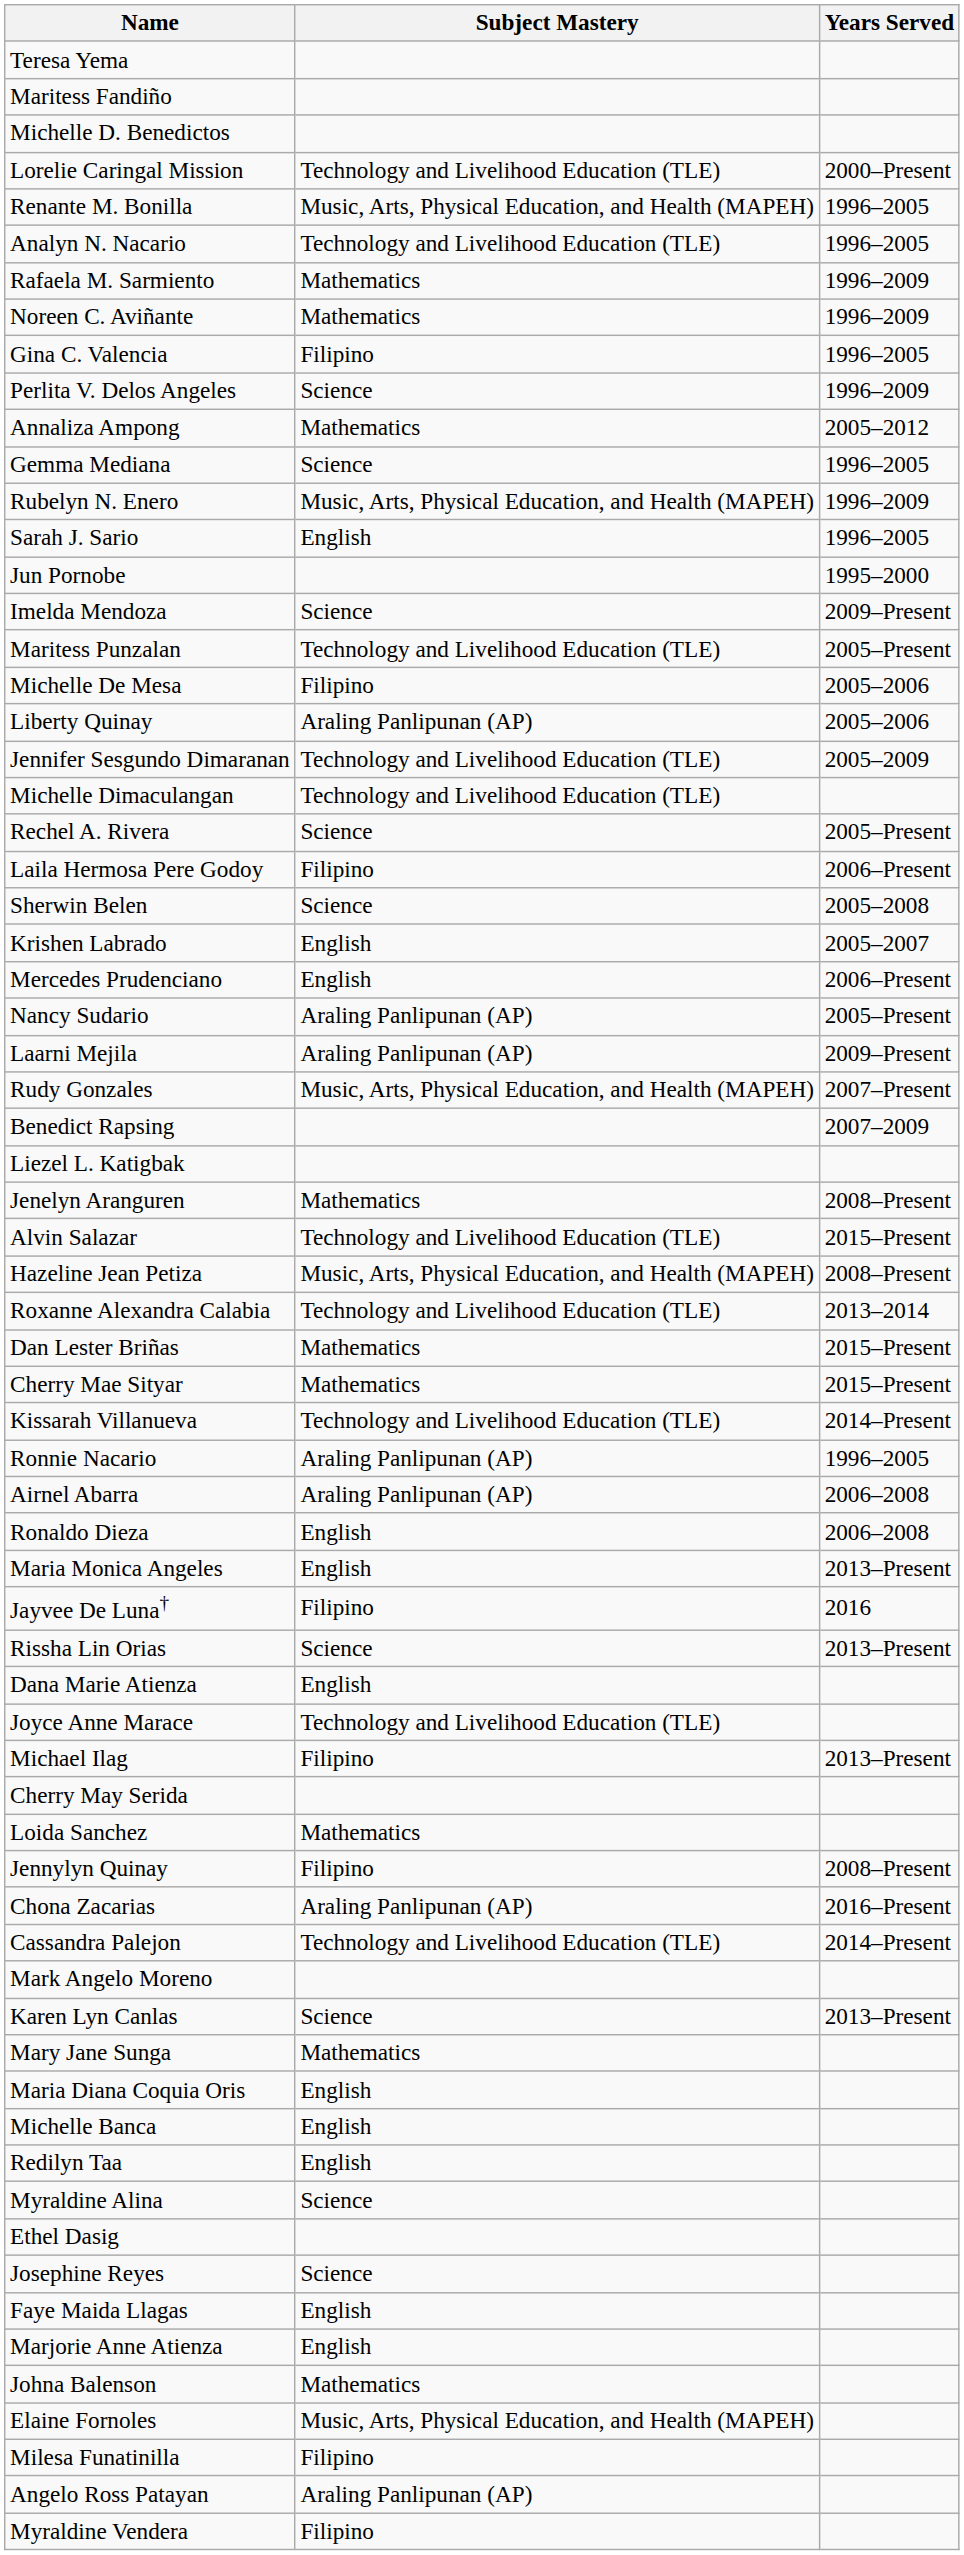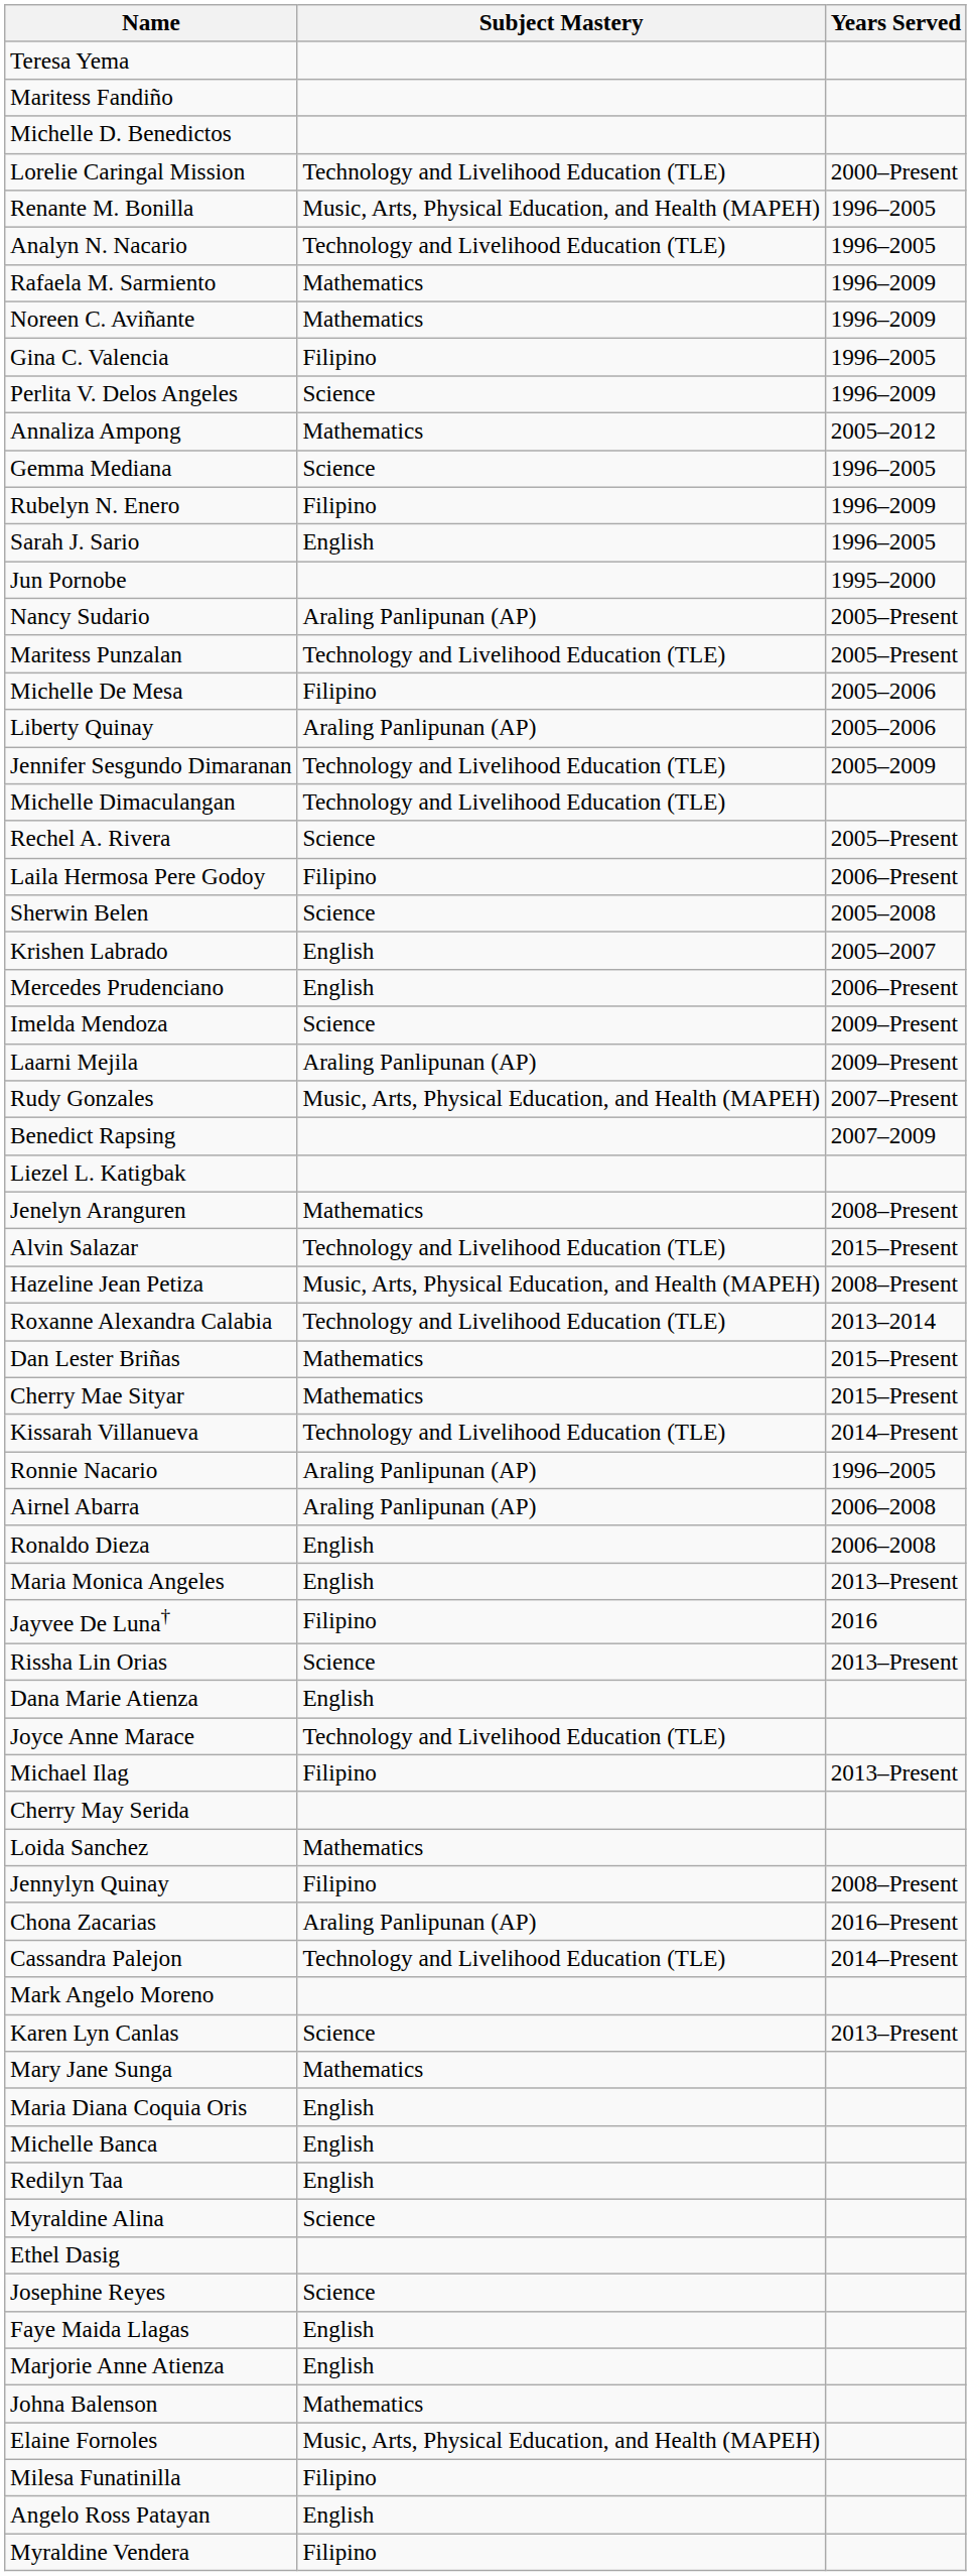Rubelyn N. Enero | Subject Mastery: Music, Arts, Physical Education, and Health (MAPEH) -> Filipino
rows swapped: Nancy Sudario <-> Imelda Mendoza
Angelo Ross Patayan | Subject Mastery: Araling Panlipunan (AP) -> English
